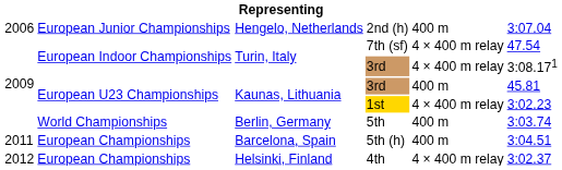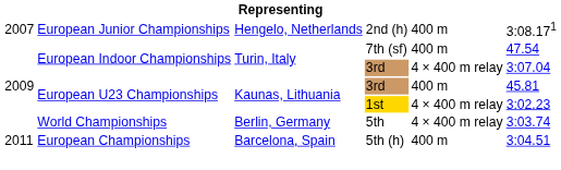2nd (h) | column 1: 2006 -> 2007
2nd (h) | column 6: 3:07.04 -> 3:08.171
7th (sf) | column 5: 4 × 400 m relay -> 400 m
Turin, Italy / 3rd | column 6: 3:08.171 -> 3:07.04
5th | column 5: 400 m -> 4 × 400 m relay
- row: 2012 | European Championships | Helsinki, Finland | 4th | 4 × 400 m relay | 3:02.37
